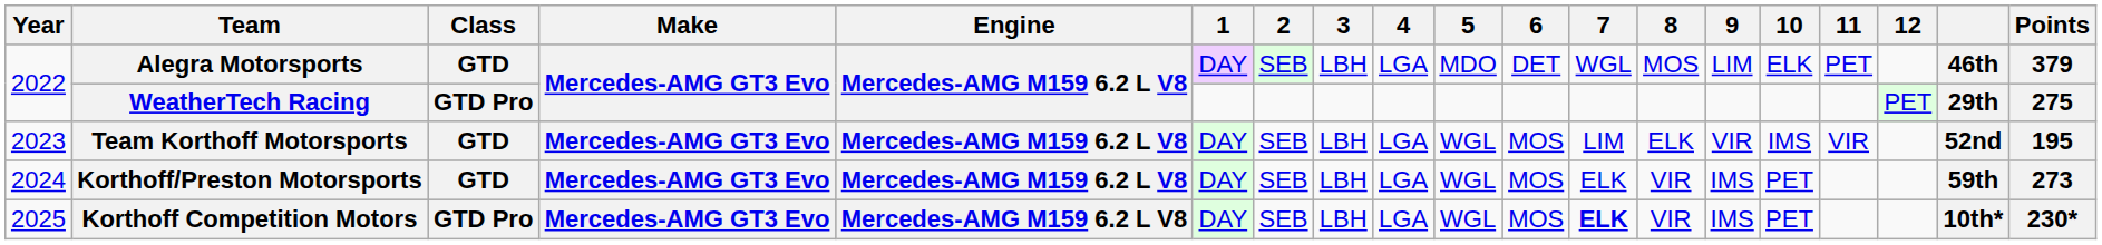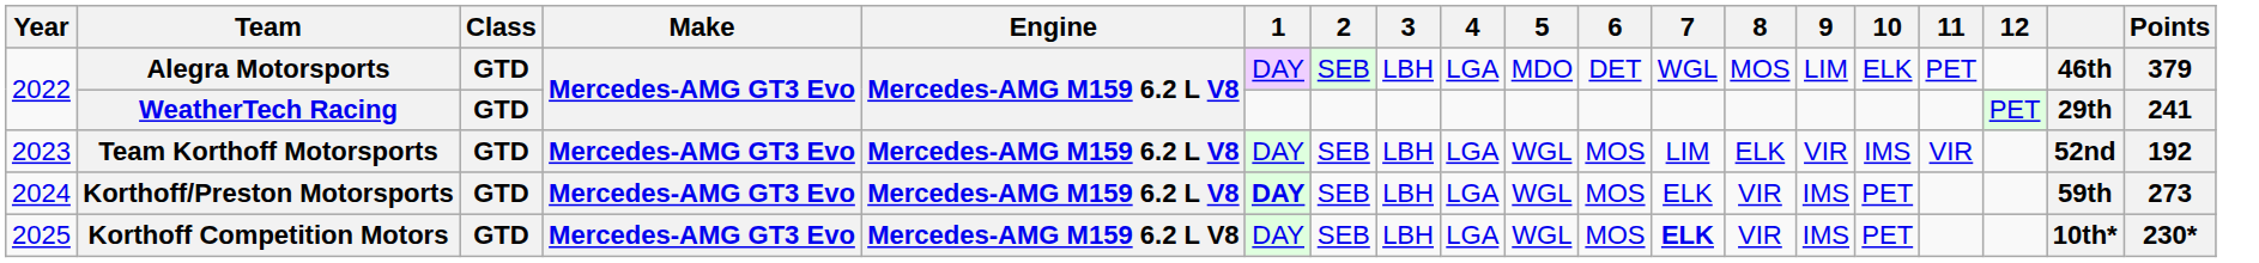WeatherTech Racing | Class: GTD Pro -> GTD
WeatherTech Racing | Points: 275 -> 241
Team Korthoff Motorsports | Points: 195 -> 192
Korthoff/Preston Motorsports | 1: normal -> bold
Korthoff Competition Motors | Class: GTD Pro -> GTD
